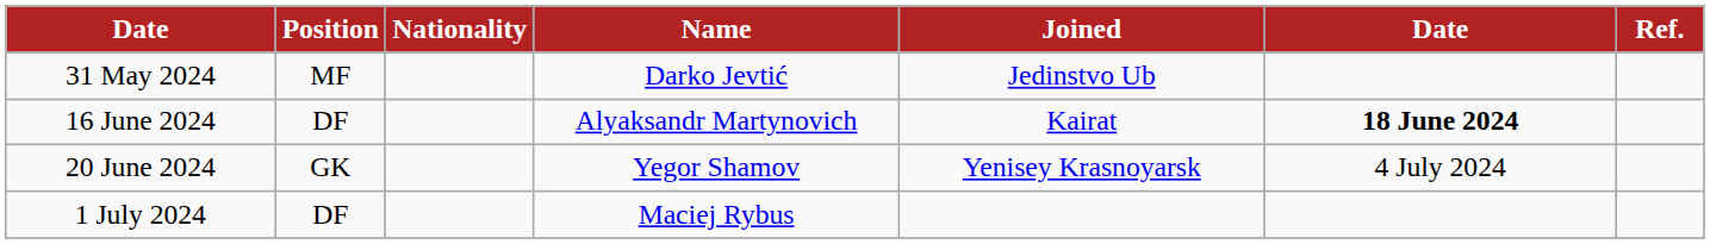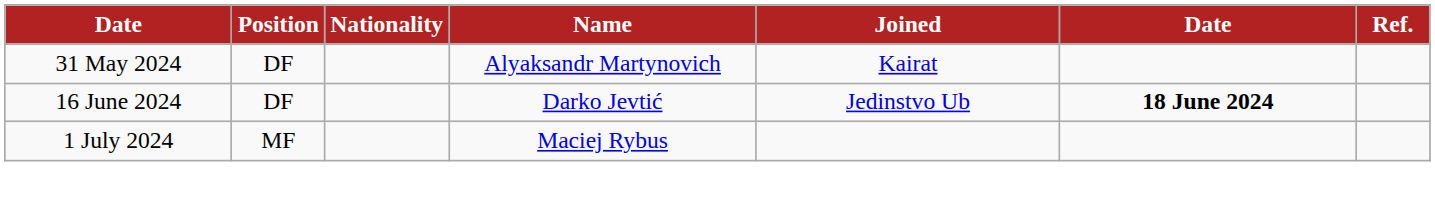31 May 2024 | Position: MF -> DF
31 May 2024 | Name: Darko Jevtić -> Alyaksandr Martynovich
31 May 2024 | Joined: Jedinstvo Ub -> Kairat
16 June 2024 | Name: Alyaksandr Martynovich -> Darko Jevtić
16 June 2024 | Joined: Kairat -> Jedinstvo Ub
- row: 20 June 2024 | GK | Yegor Shamov | Yenisey Krasnoyarsk | 4 July 2024
1 July 2024 | Position: DF -> MF
